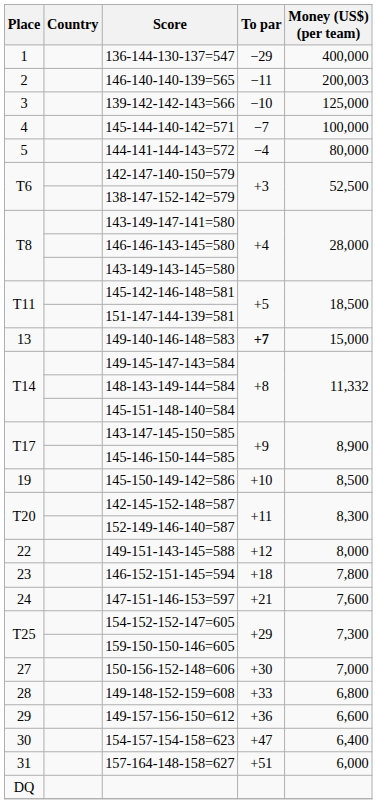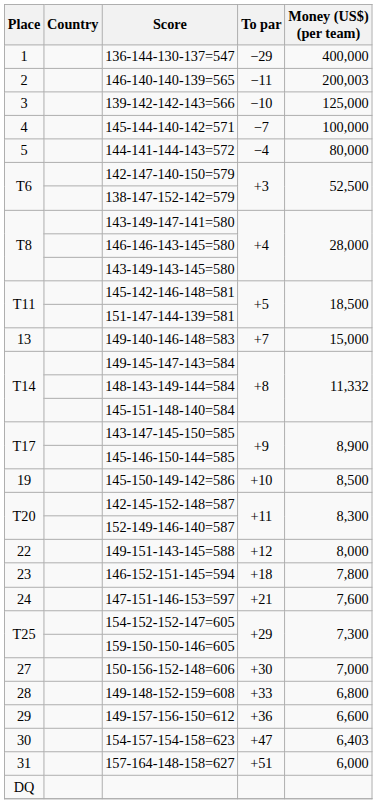149-140-146-148=583 | To par: bold -> normal
154-157-154-158=623 | Money (US$) (per team): 6,400 -> 6,403
